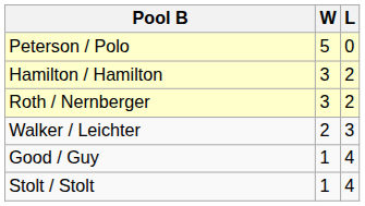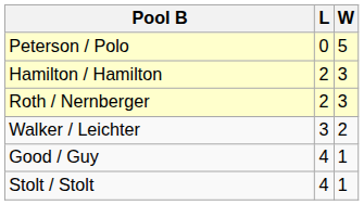columns swapped: W <-> L
